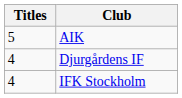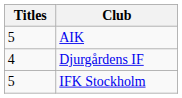IFK Stockholm | Titles: 4 -> 5
